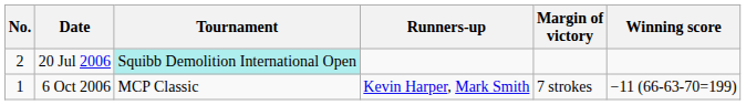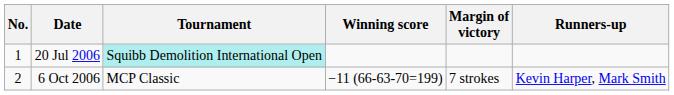columns swapped: Winning score <-> Runners-up
20 Jul 2006 | No.: 2 -> 1
6 Oct 2006 | No.: 1 -> 2
